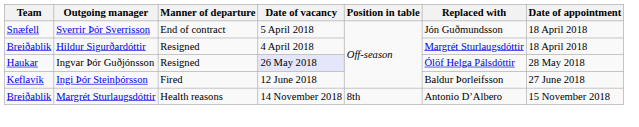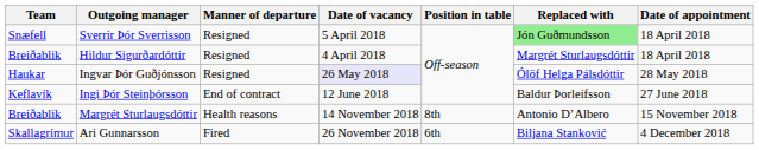Sverrir Þór Sverrisson | Manner of departure: End of contract -> Resigned
Sverrir Þór Sverrisson | Replaced with: no background -> lightgreen background
Ingi Þór Steinþórsson | Manner of departure: Fired -> End of contract
+ row: Skallagrímur | Ari Gunnarsson | Fired | 26 November 2018 | 6th | Biljana Stanković | 4 December 2018
